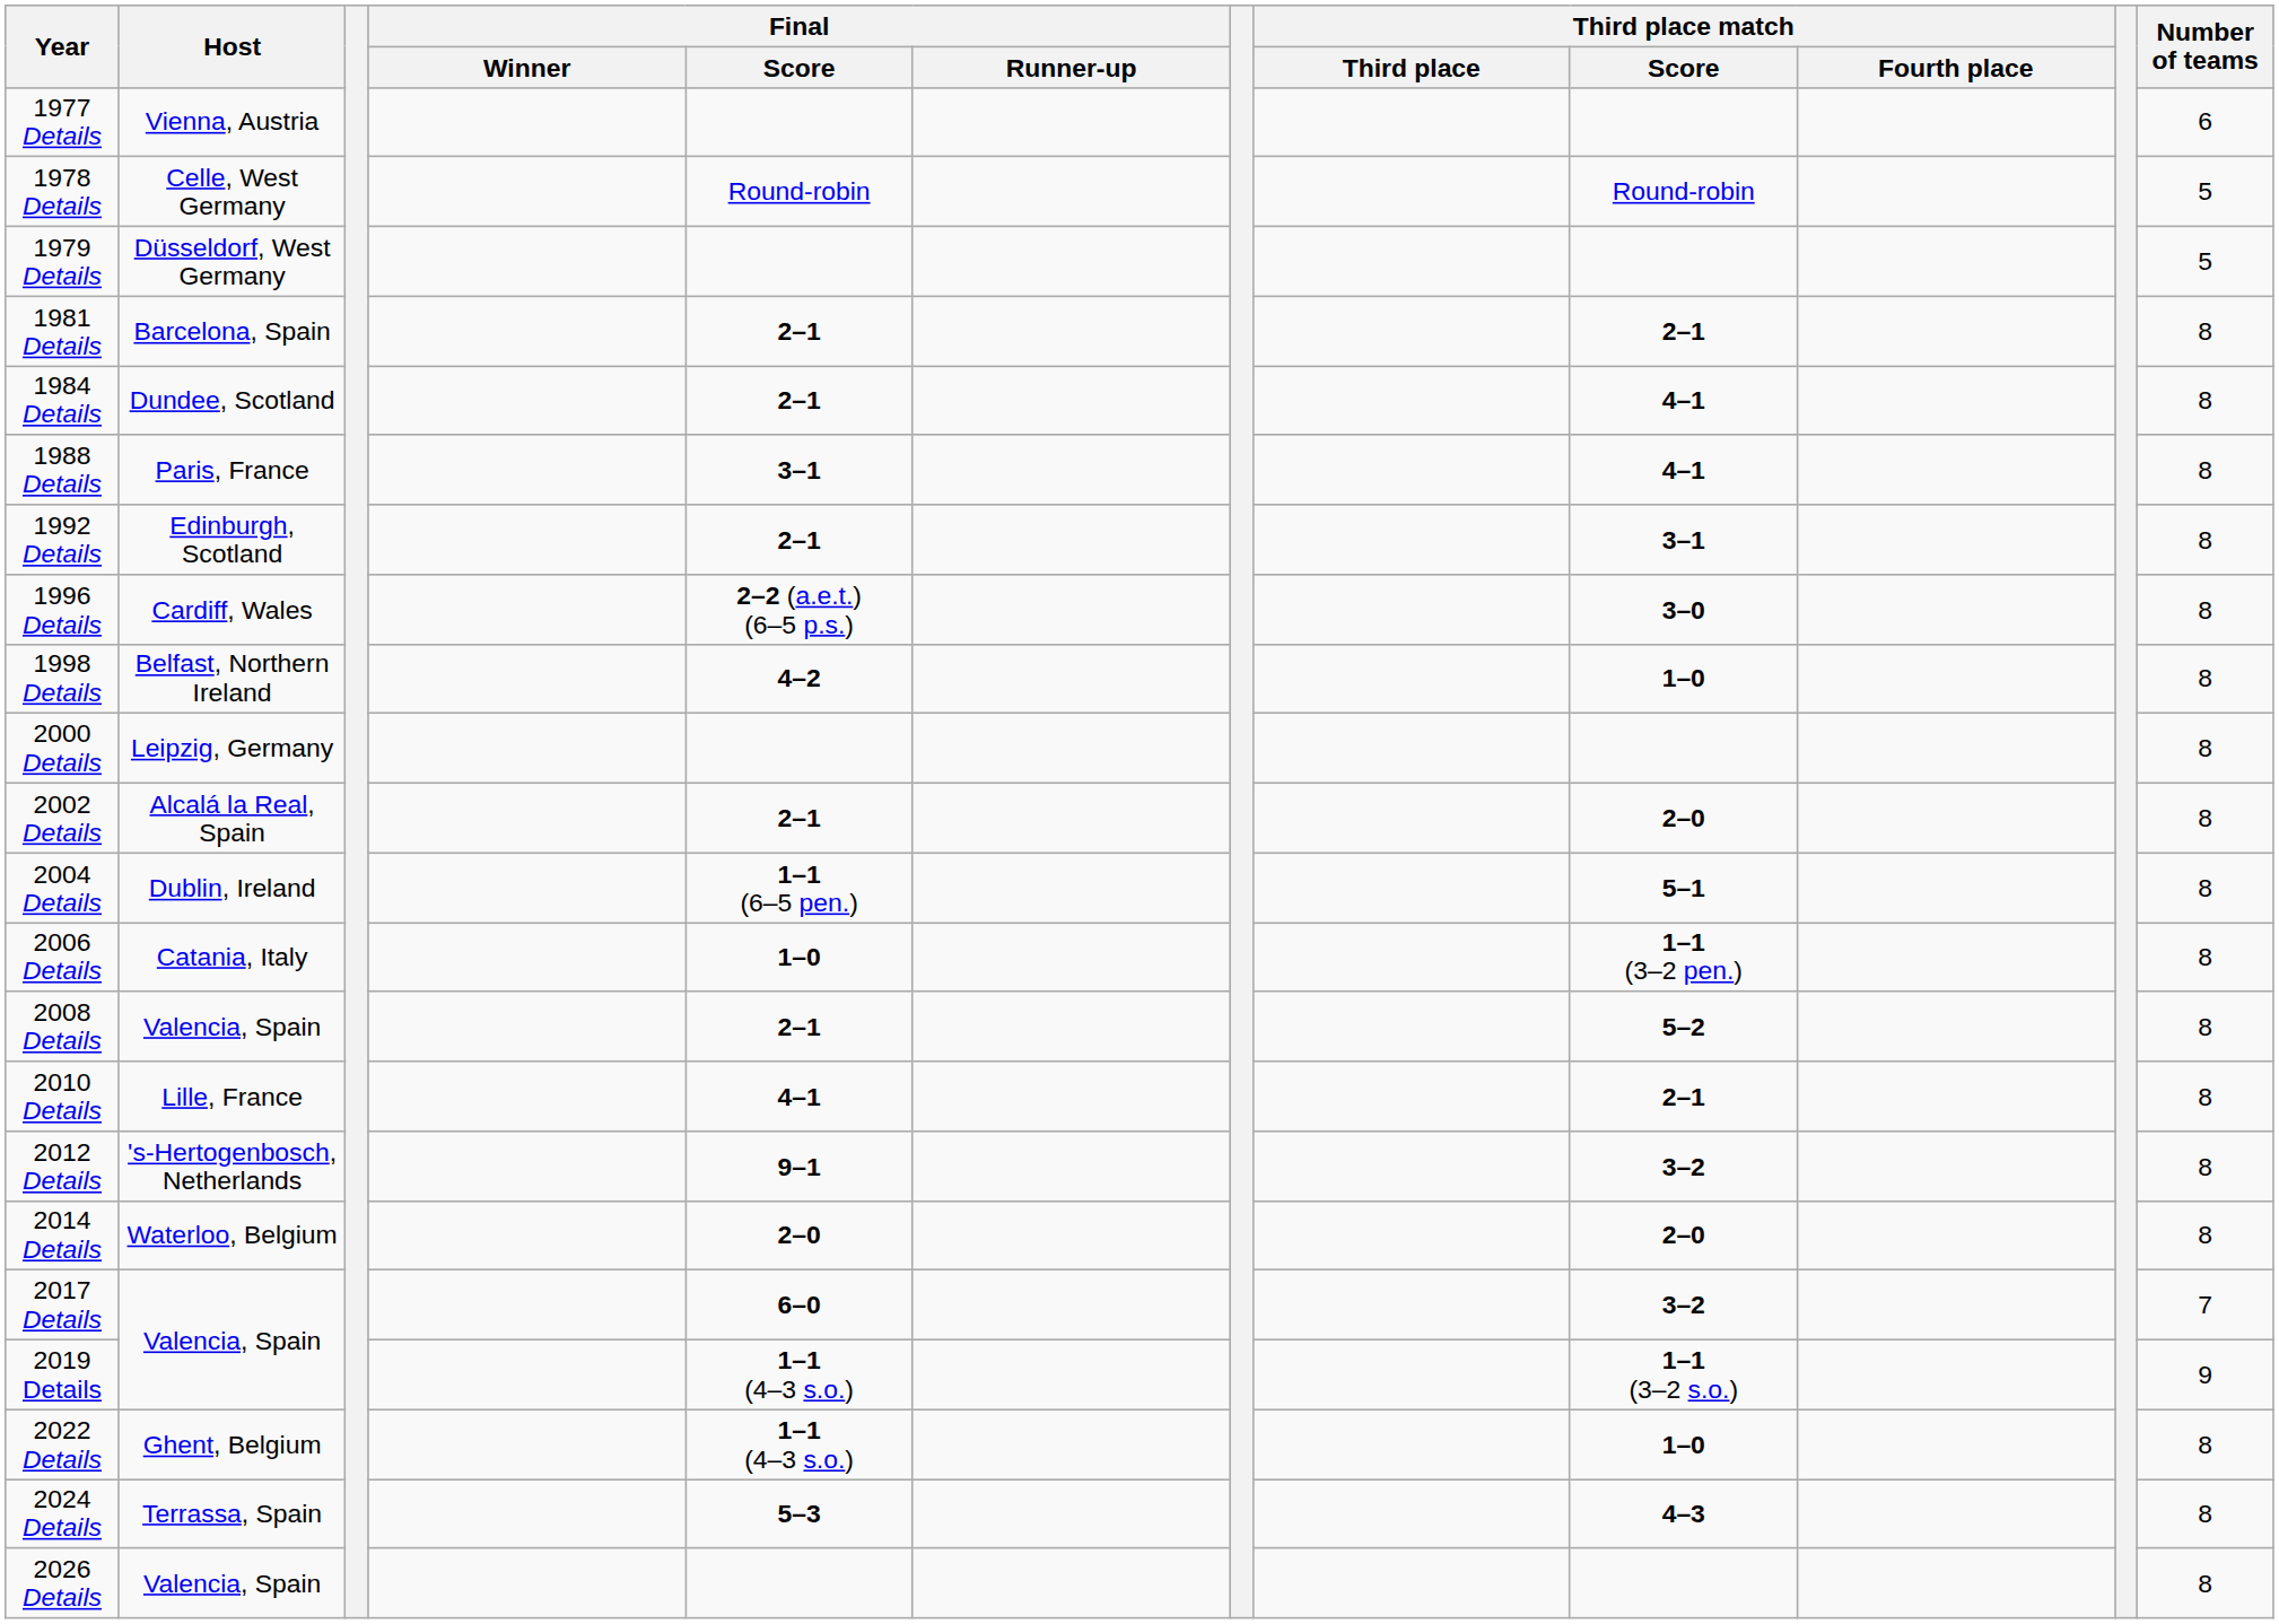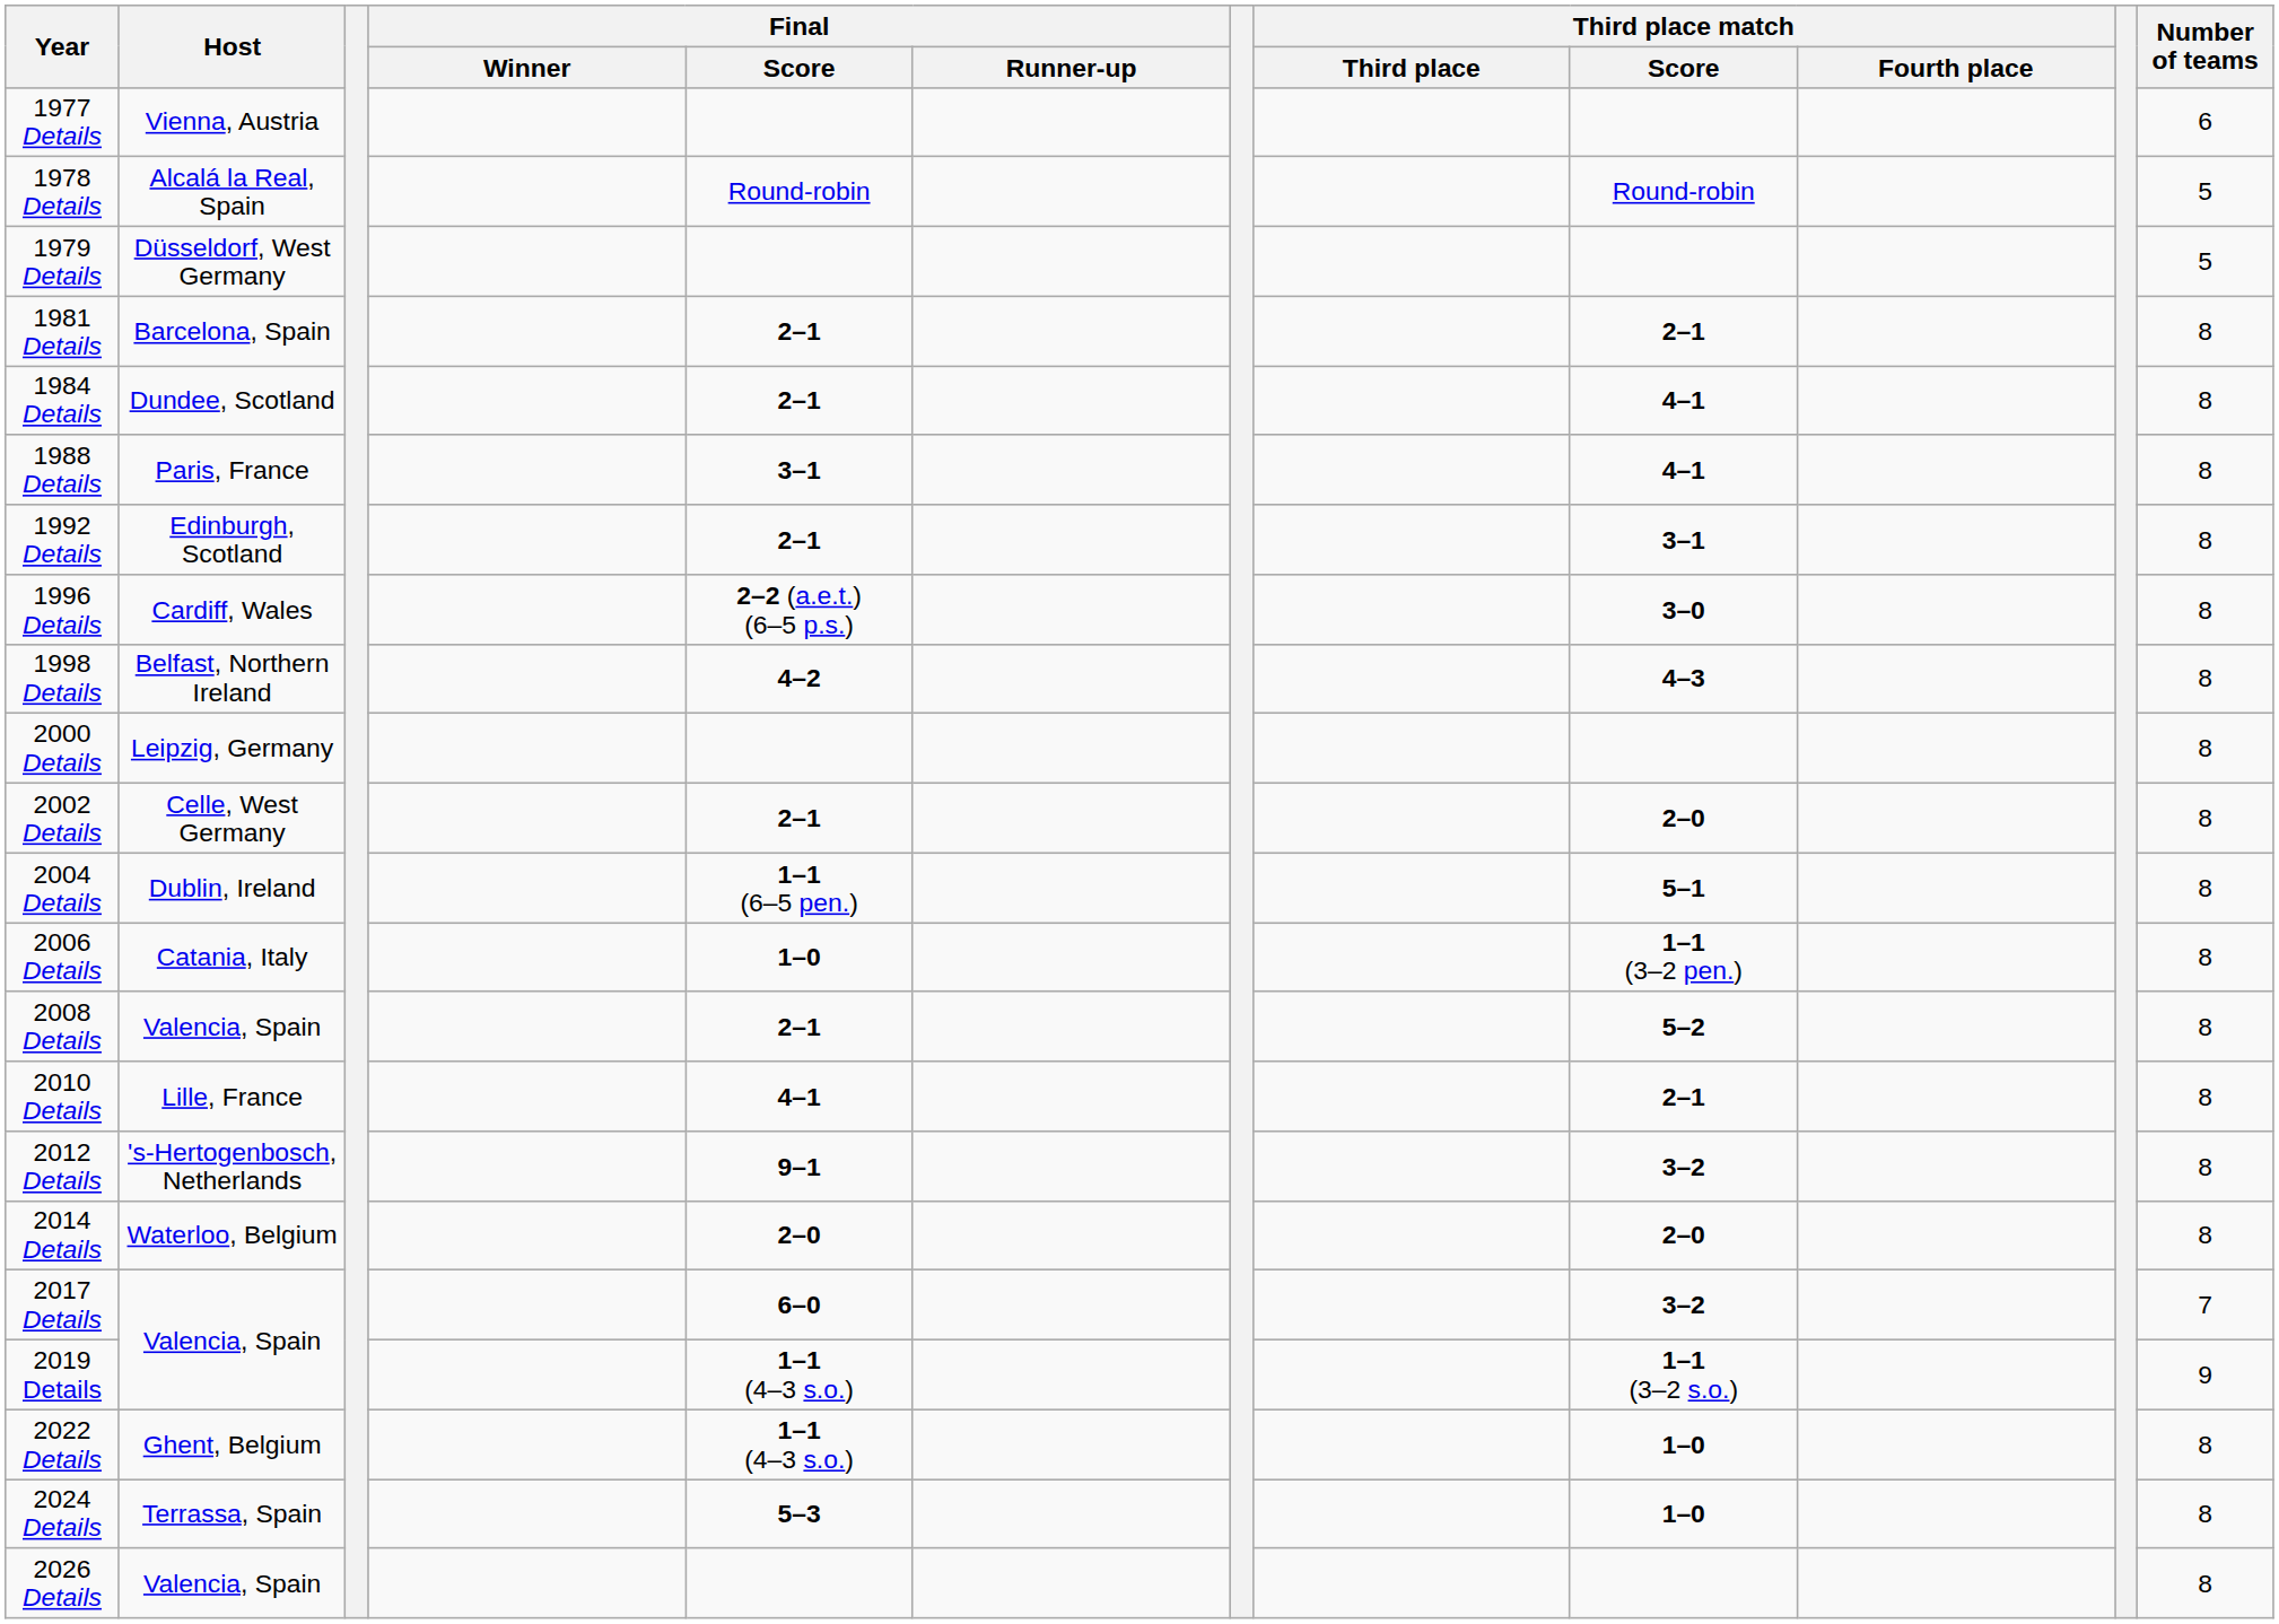1978 Details | Host: Celle, West Germany -> Alcalá la Real, Spain
1998 Details | Third place match / Score: 1–0 -> 4–3
2002 Details | Host: Alcalá la Real, Spain -> Celle, West Germany
2024 Details | Third place match / Score: 4–3 -> 1–0
